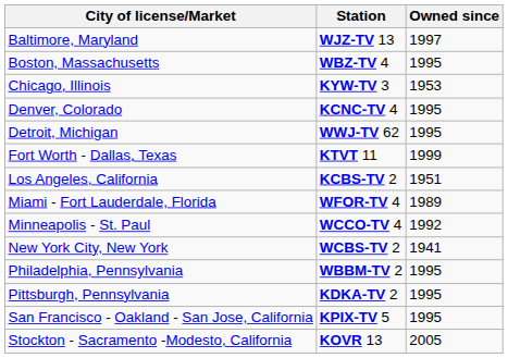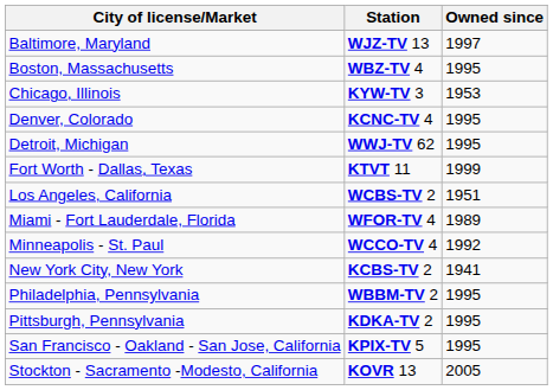Los Angeles, California | Station: KCBS-TV 2 -> WCBS-TV 2
New York City, New York | Station: WCBS-TV 2 -> KCBS-TV 2
